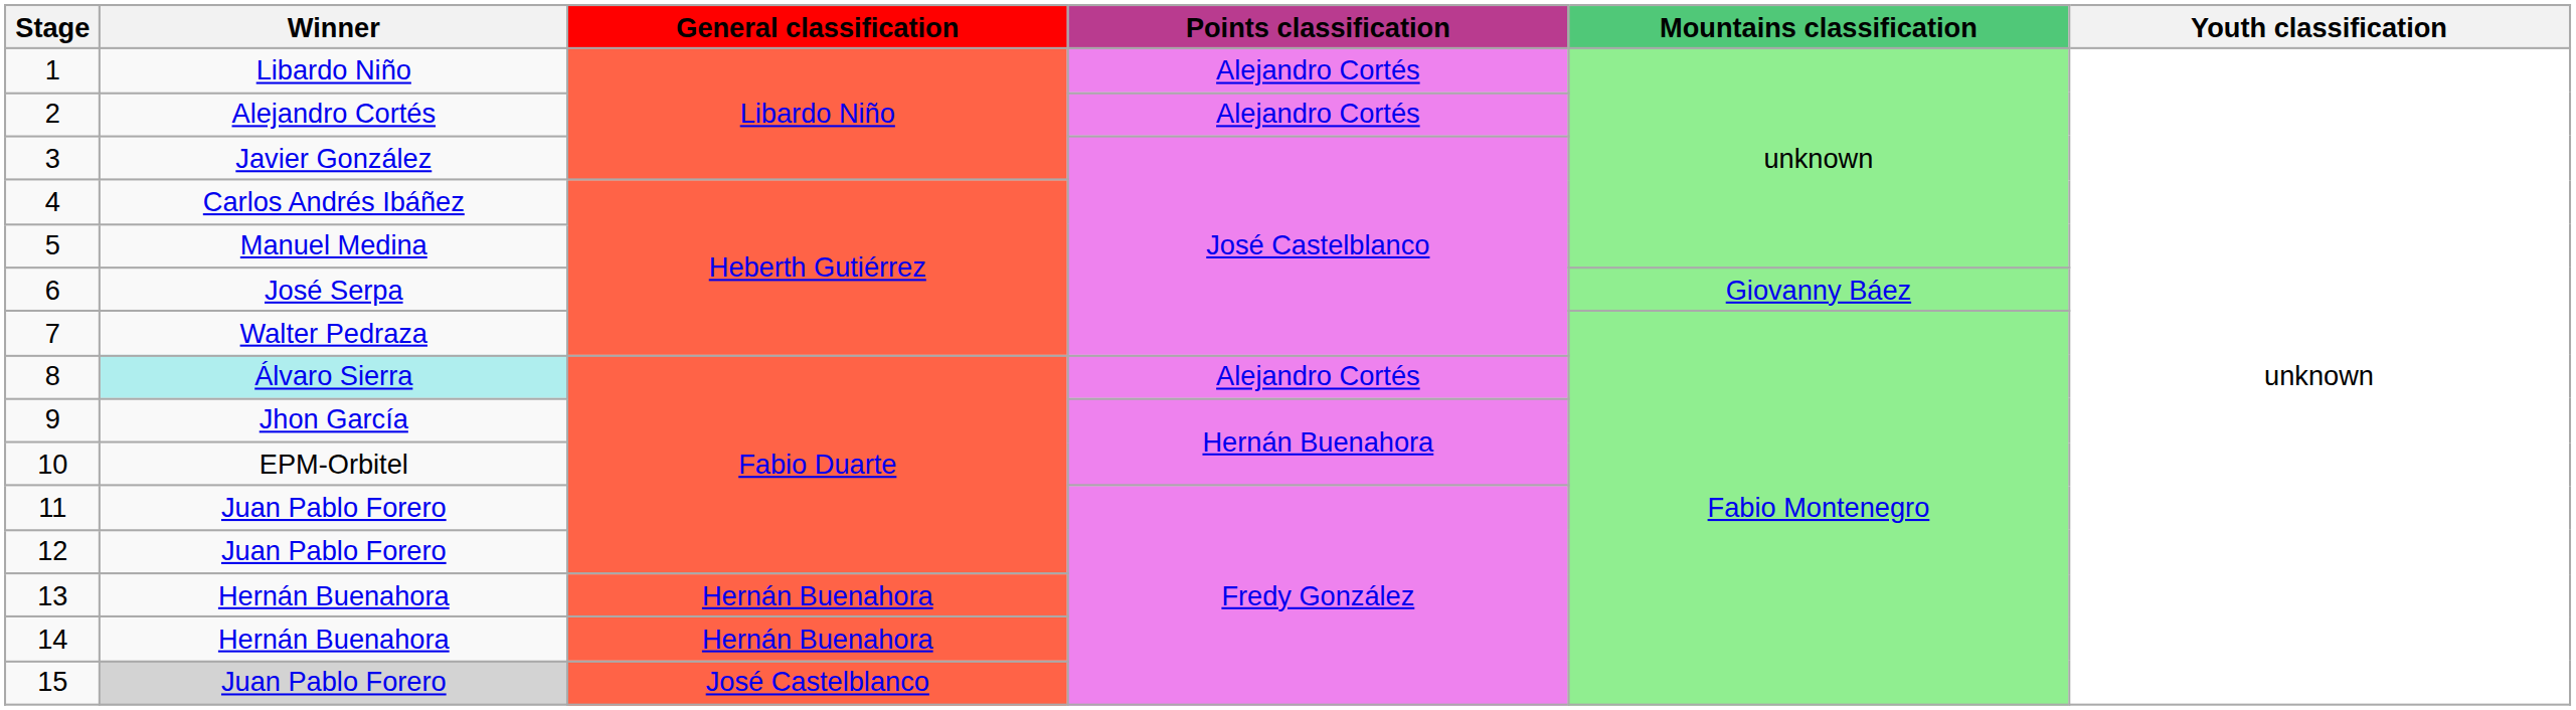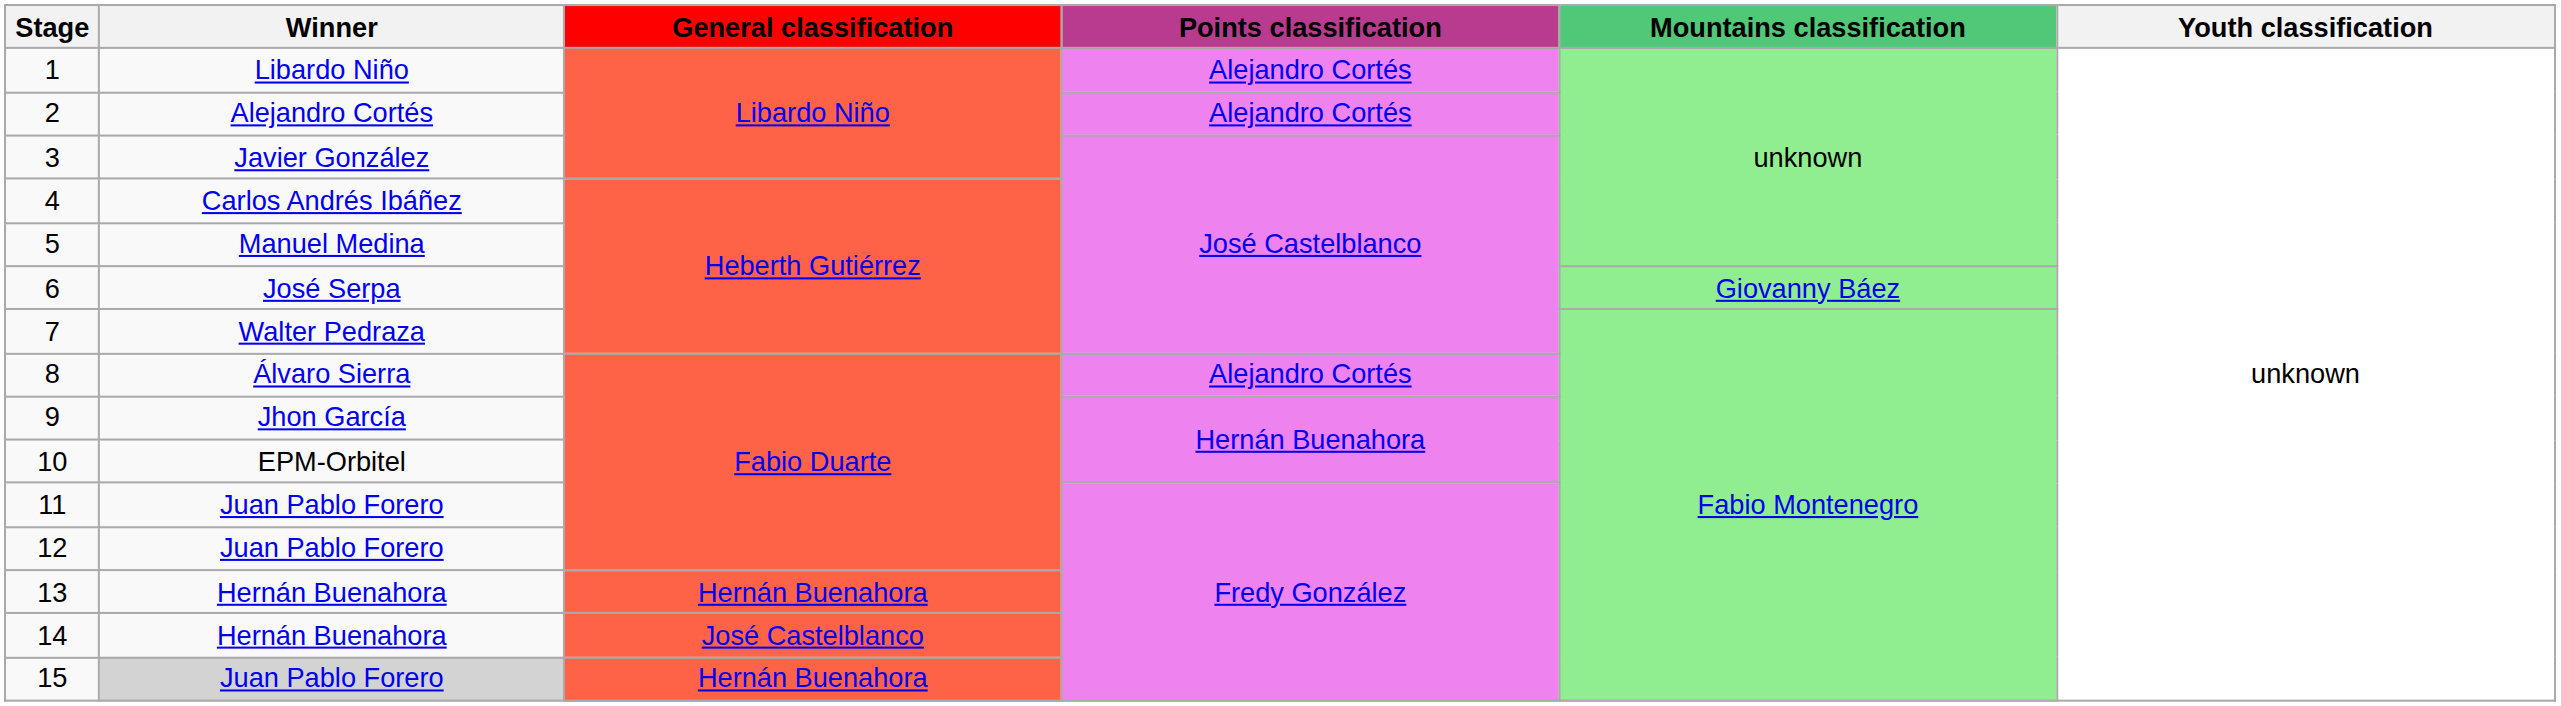8 | Winner: paleturquoise background -> no background
14 | General classification: Hernán Buenahora -> José Castelblanco
15 | General classification: José Castelblanco -> Hernán Buenahora
